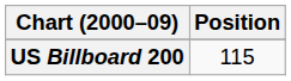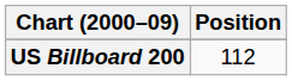US Billboard 200 | Position: 115 -> 112
